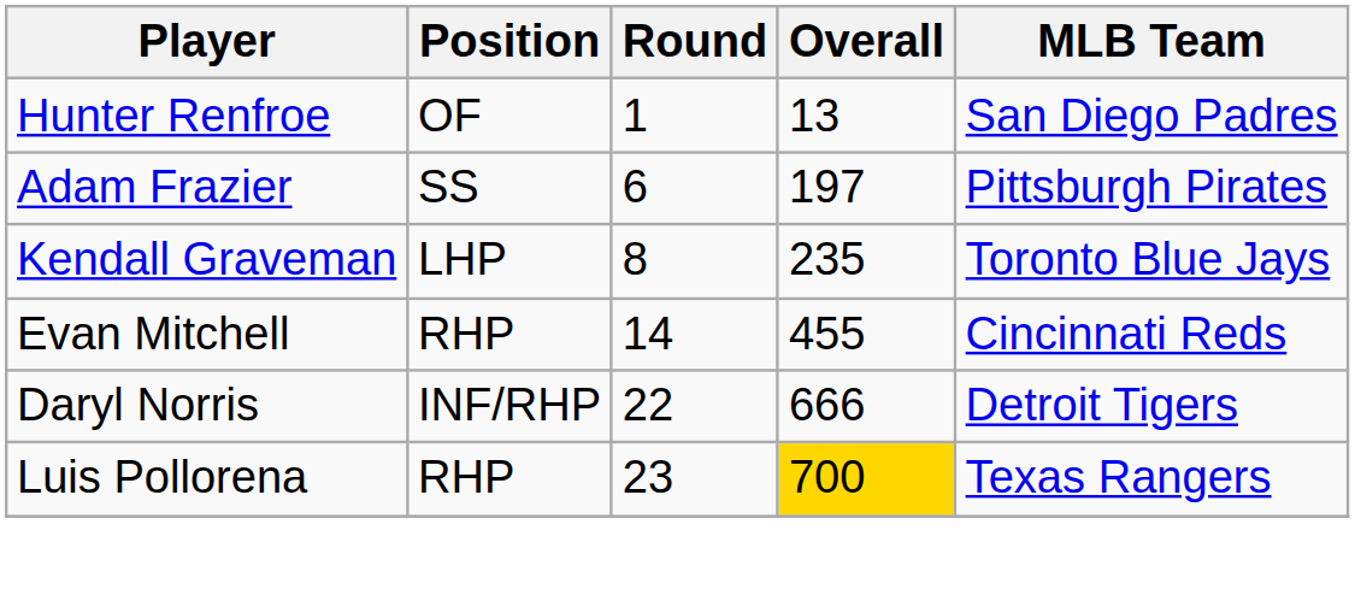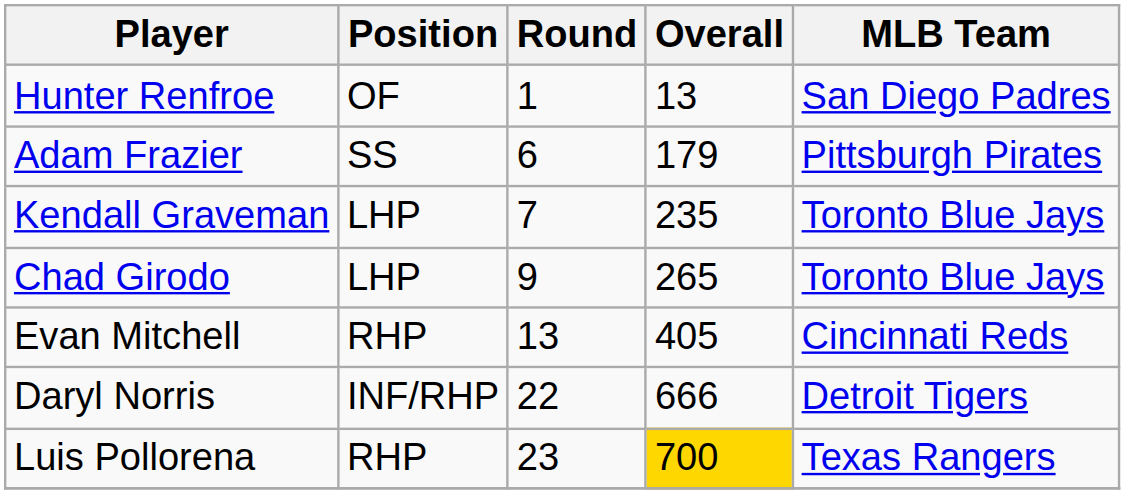Adam Frazier | Overall: 197 -> 179
Kendall Graveman | Round: 8 -> 7
+ row: Chad Girodo | LHP | 9 | 265 | Toronto Blue Jays
Evan Mitchell | Round: 14 -> 13
Evan Mitchell | Overall: 455 -> 405
